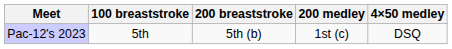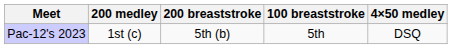columns swapped: 100 breaststroke <-> 200 medley
